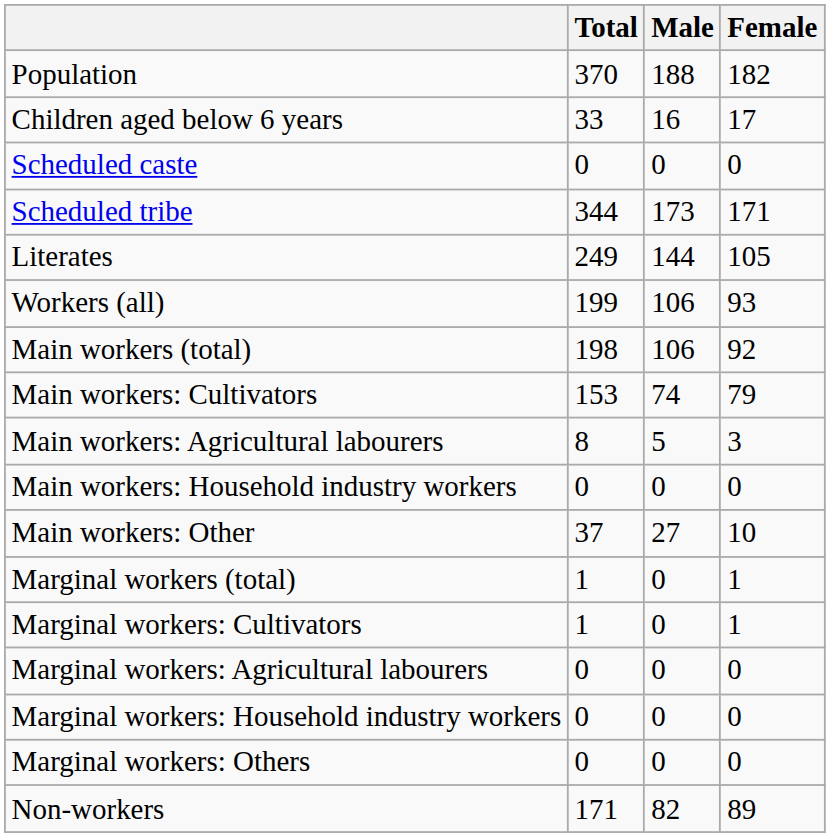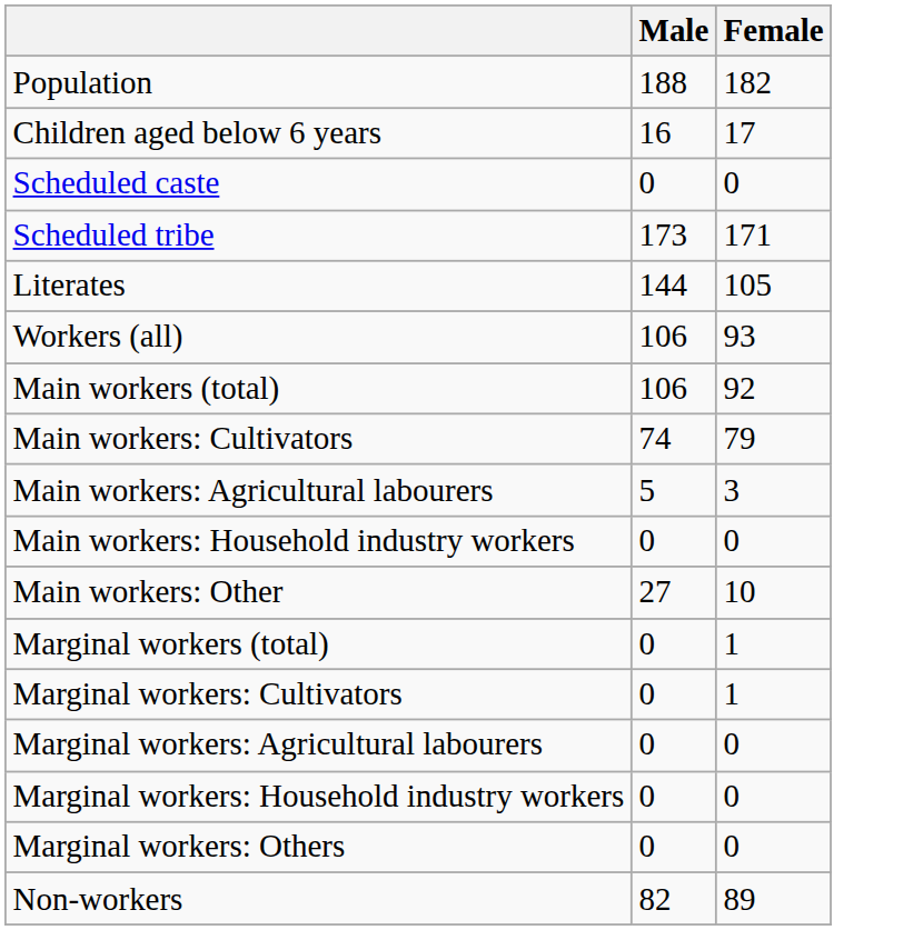- column: Total | 370 | 33 | 0 | 344 | 249 | 199 | 198 | 153 | 8 | 0 | 37 | 1 | 1 | 0 | 0 | 0 | 171
